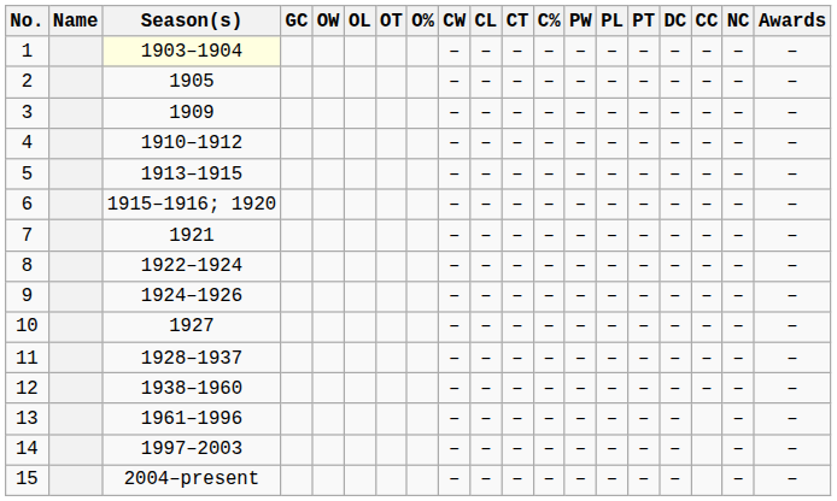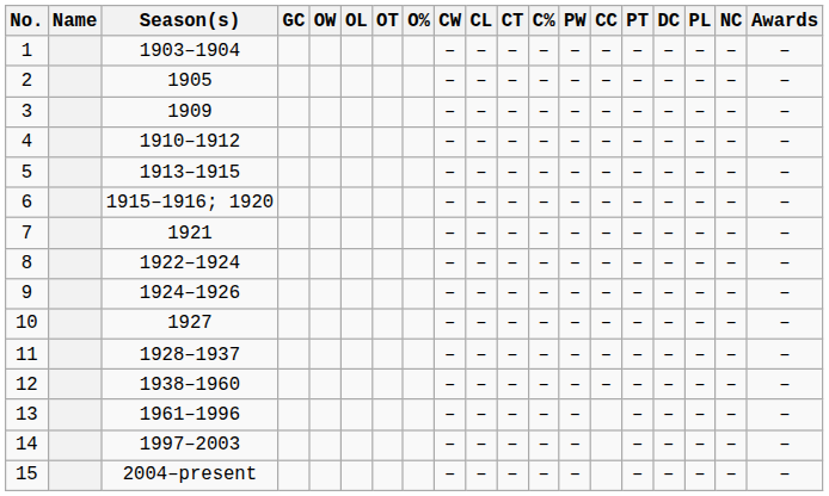columns swapped: PL <-> CC
1 | Season(s): lightyellow background -> no background
